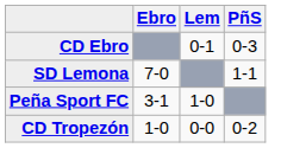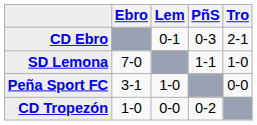+ column: Tro | 2-1 | 1-0 | 0-0
